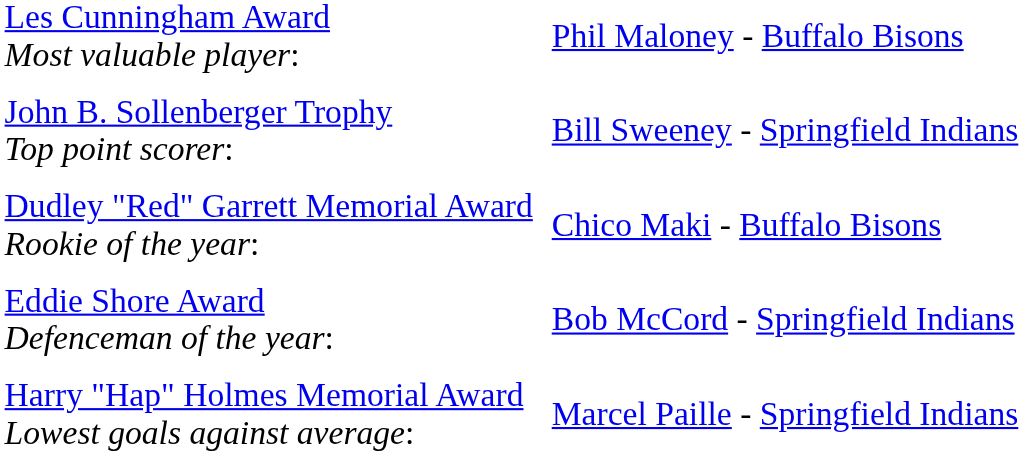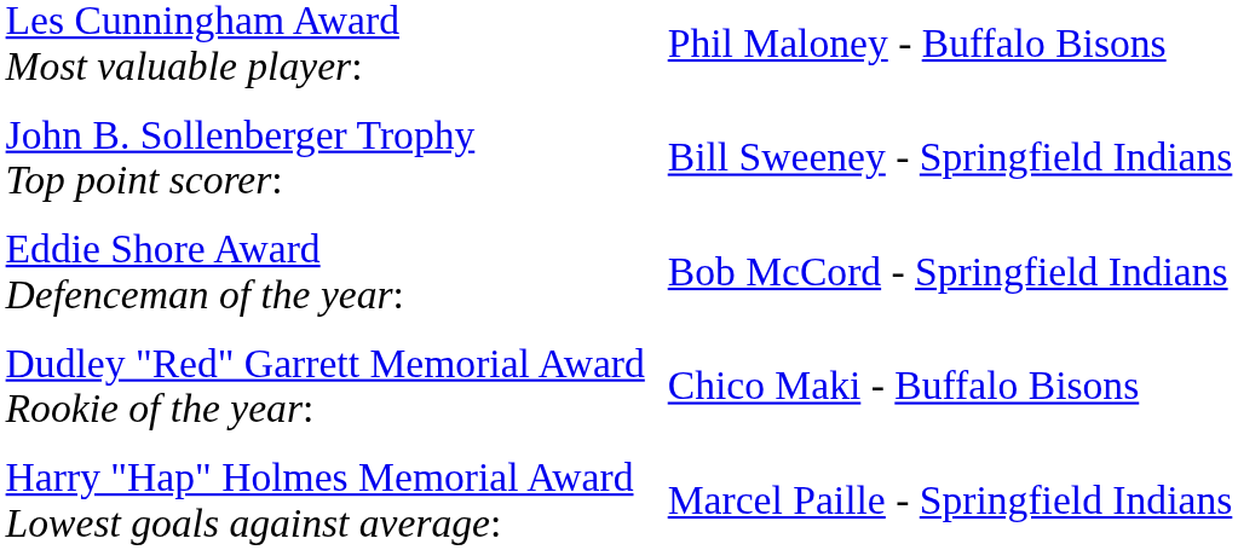rows swapped: Dudley "Red" Garrett Memorial Award Rookie of the year: <-> Eddie Shore Award Defenceman of the year:
